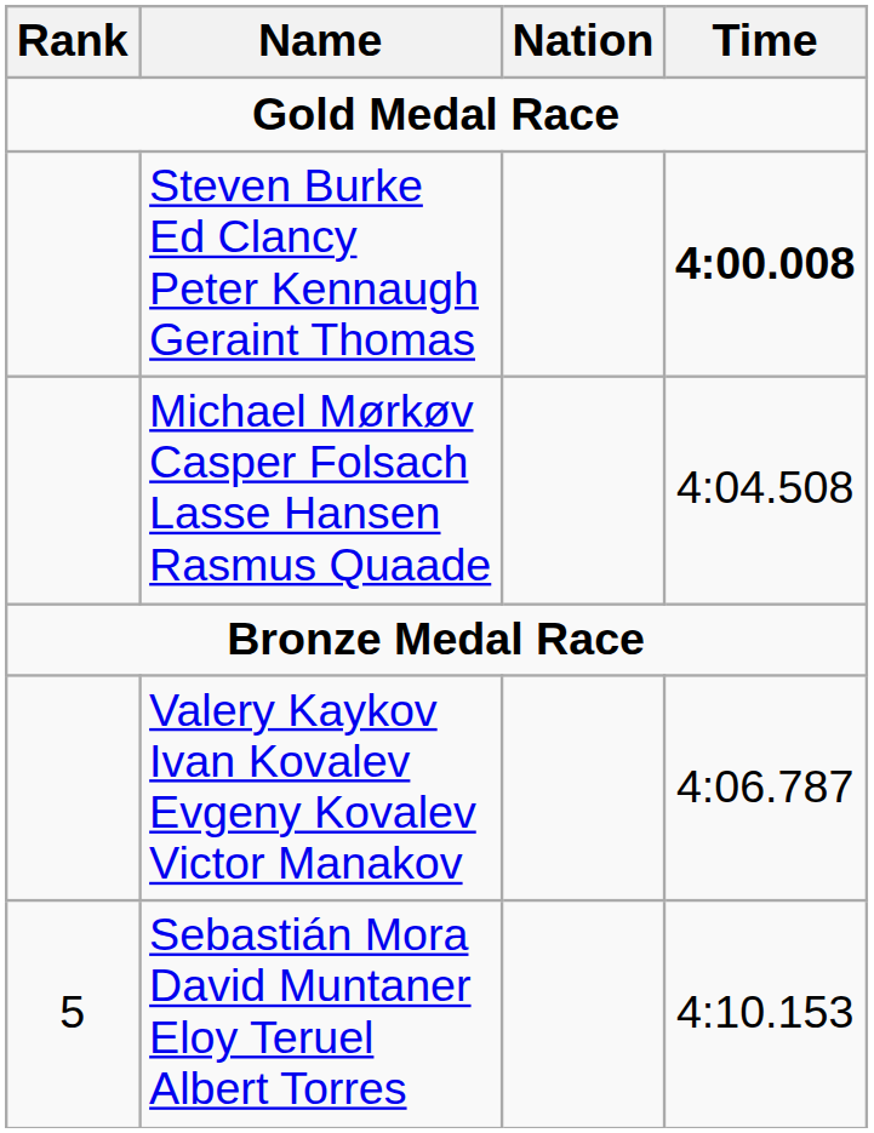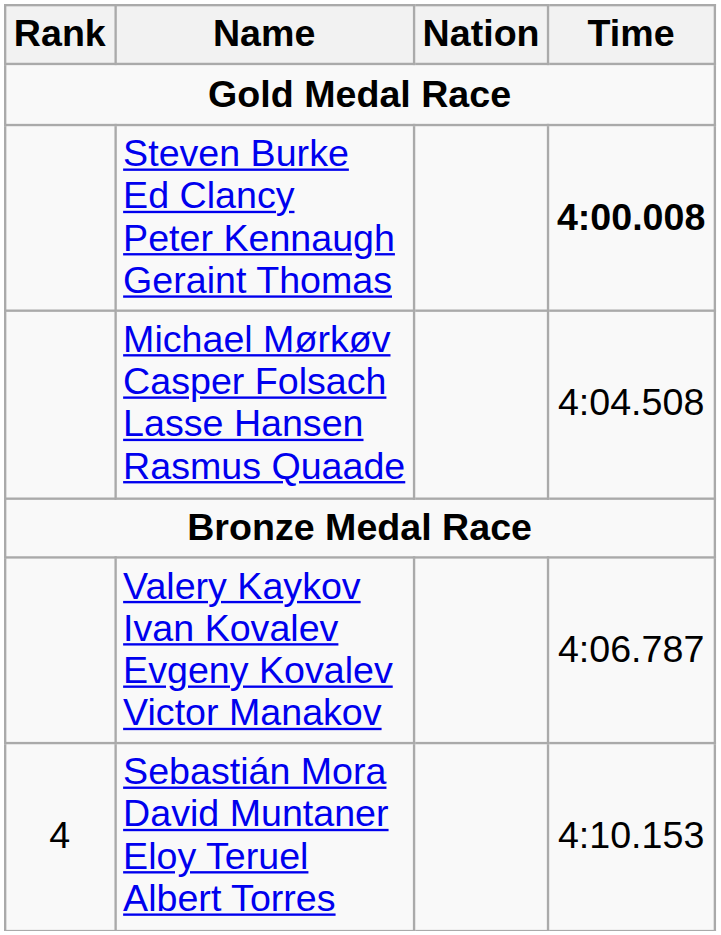Sebastián Mora David Muntaner Eloy Teruel Albert Torres | Rank: 5 -> 4
